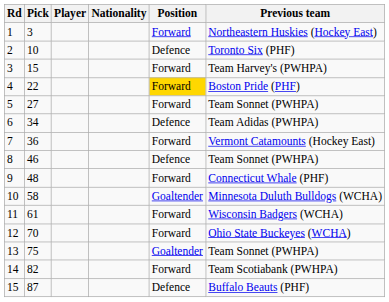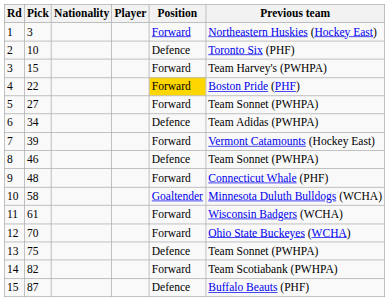columns swapped: Player <-> Nationality
7 | Pick: 36 -> 39
13 | Position: Goaltender -> Defence
